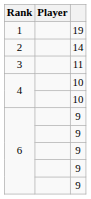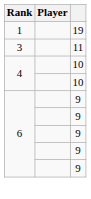- row: 2 | 14
